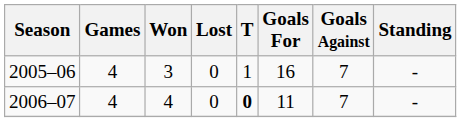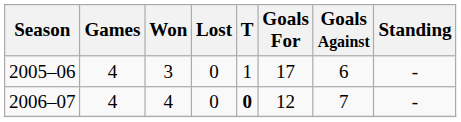2005–06 | Goals For: 16 -> 17
2005–06 | Goals Against: 7 -> 6
2006–07 | Goals For: 11 -> 12
